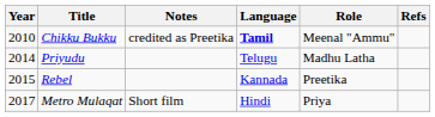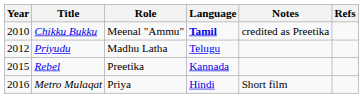columns swapped: Role <-> Notes
Priyudu | Year: 2014 -> 2012
Metro Mulaqat | Year: 2017 -> 2016
